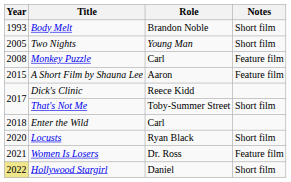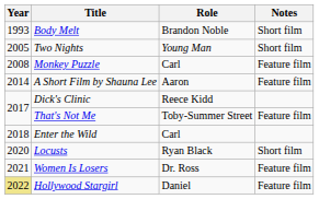A Short Film by Shauna Lee | Year: 2015 -> 2014
That's Not Me | Notes: Short film -> Feature film
Hollywood Stargirl | Notes: Short film -> Feature film
